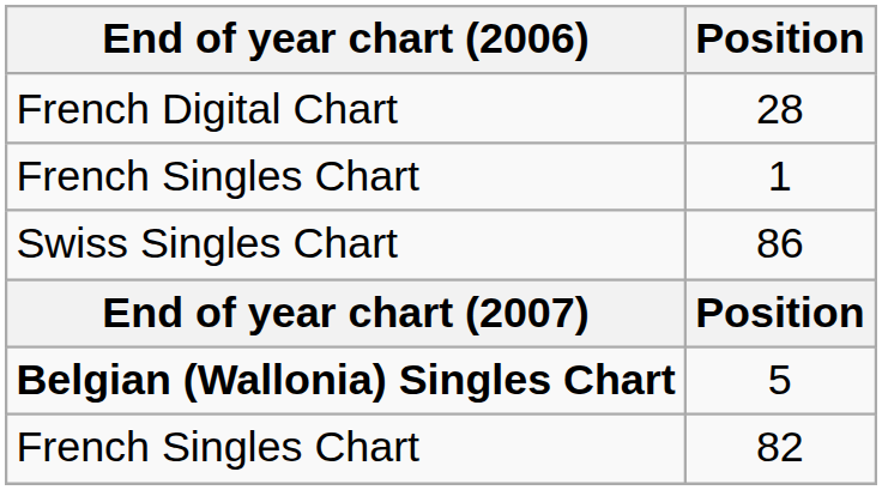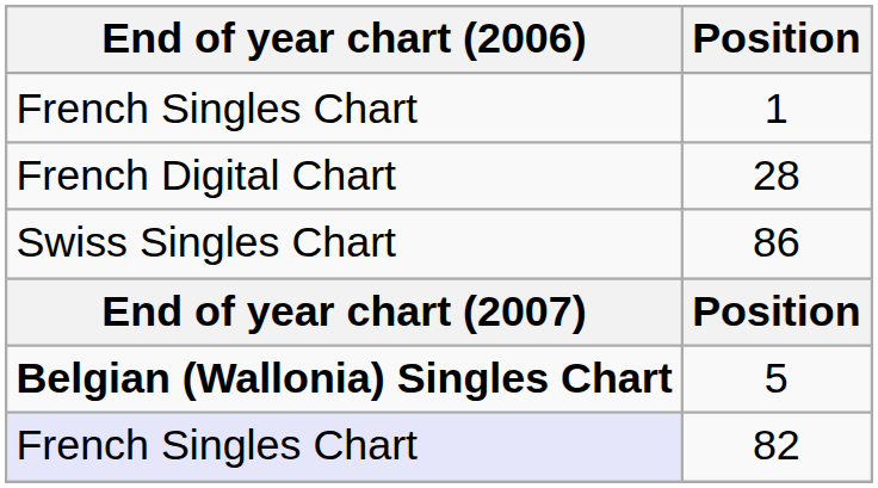rows swapped: 28 <-> 1
82 | End of year chart (2006): no background -> lavender background
